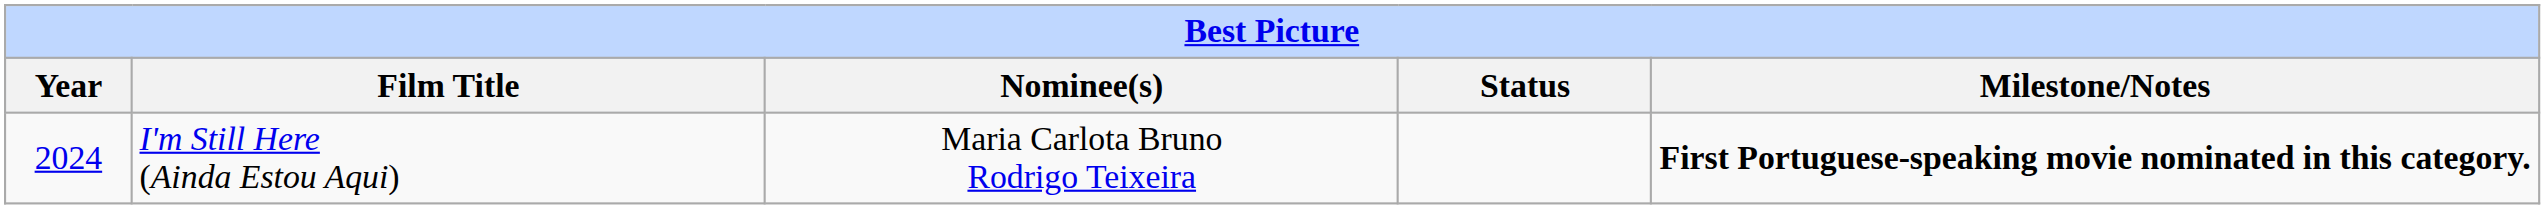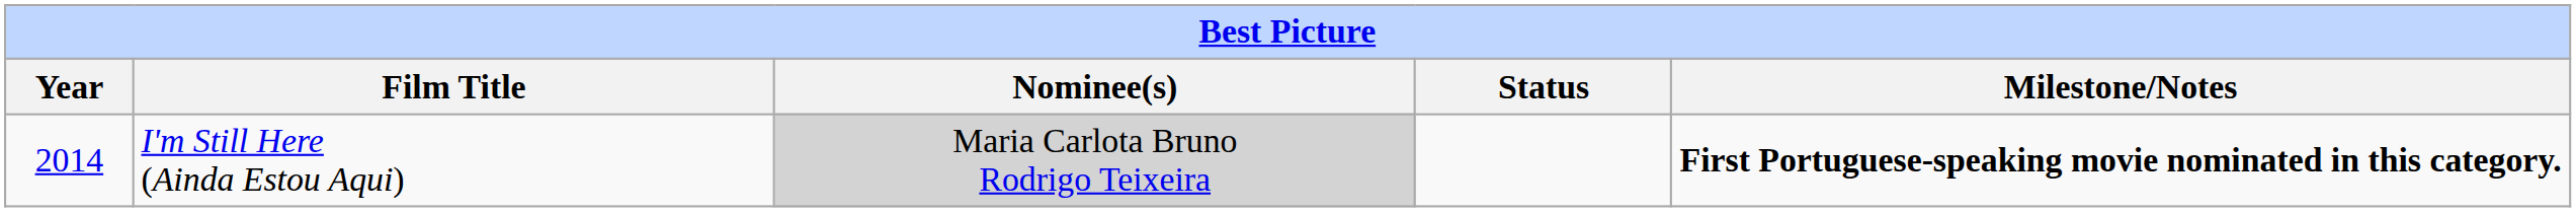I'm Still Here (Ainda Estou Aqui) | Year: 2024 -> 2014
I'm Still Here (Ainda Estou Aqui) | Nominee(s): no background -> lightgrey background
